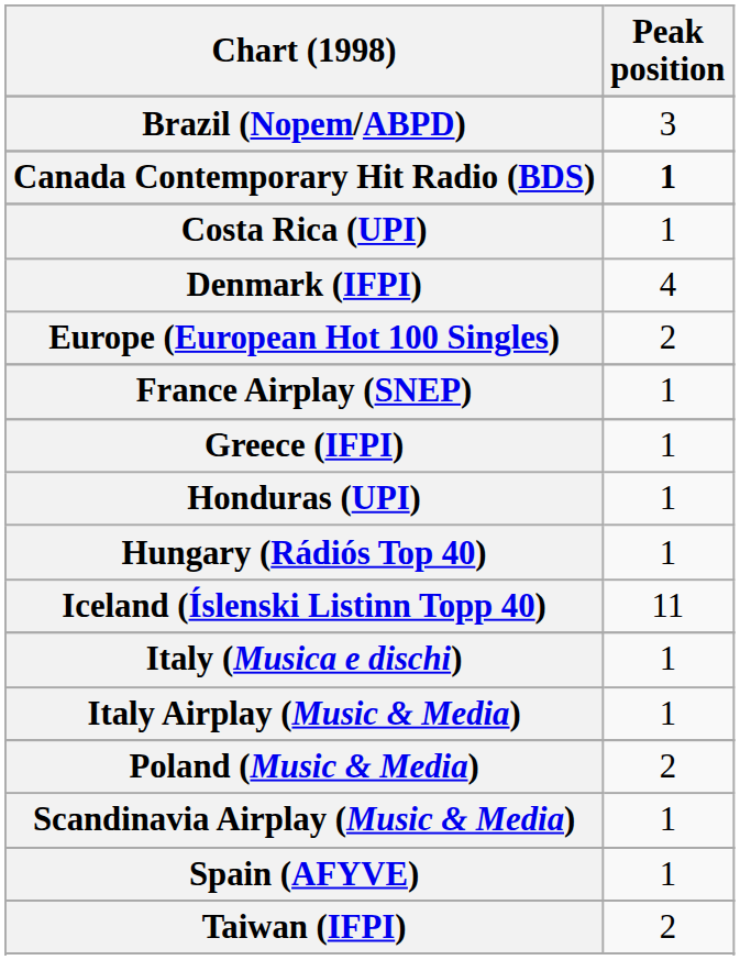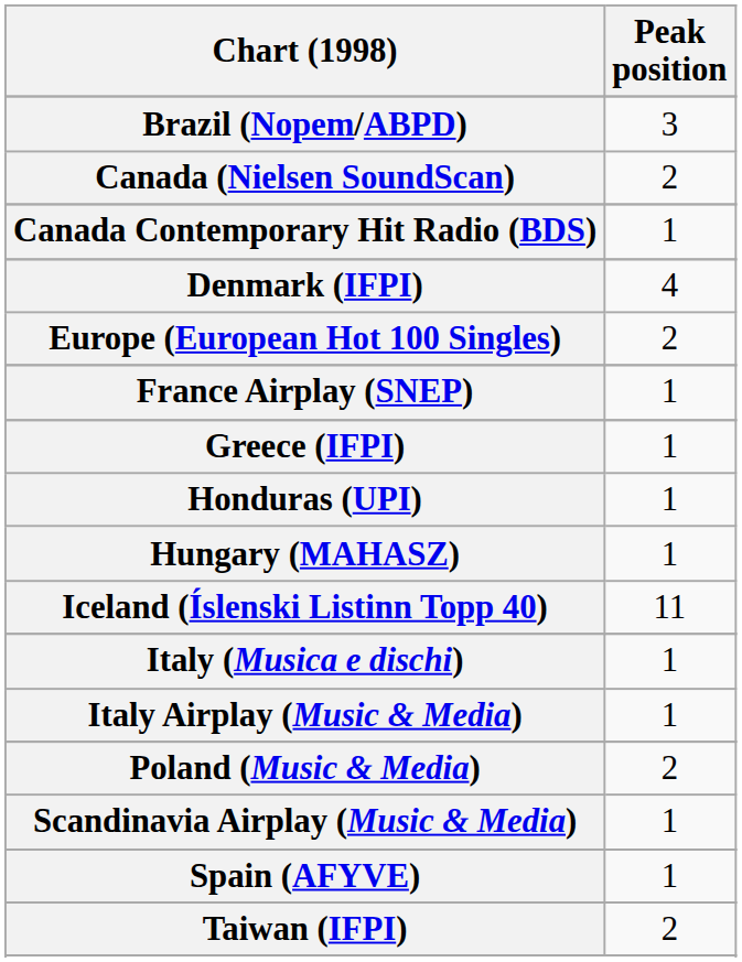+ row: Canada (Nielsen SoundScan) | 2
Canada Contemporary Hit Radio (BDS) | Peak position: bold -> normal
- row: Costa Rica (UPI) | 1
+ row: Hungary (MAHASZ) | 1
- row: Hungary (Rádiós Top 40) | 1
